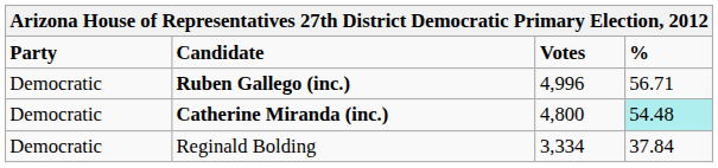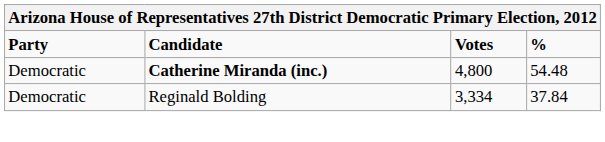- row: Democratic | Ruben Gallego (inc.) | 4,996 | 56.71
Catherine Miranda (inc.) | %: paleturquoise background -> no background
